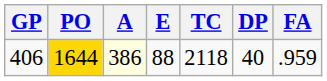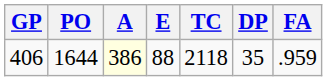406 | PO: gold background -> no background
406 | DP: 40 -> 35
